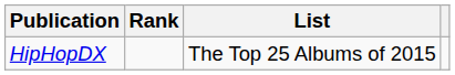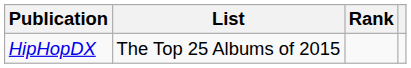columns swapped: List <-> Rank
